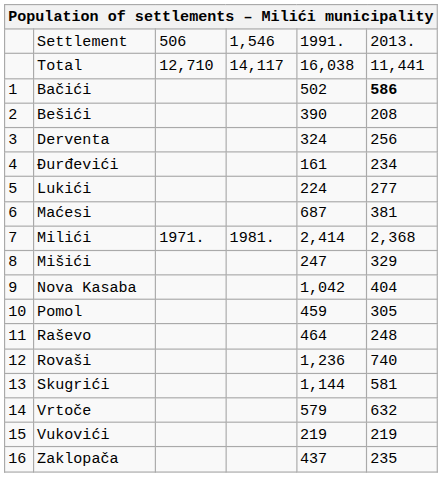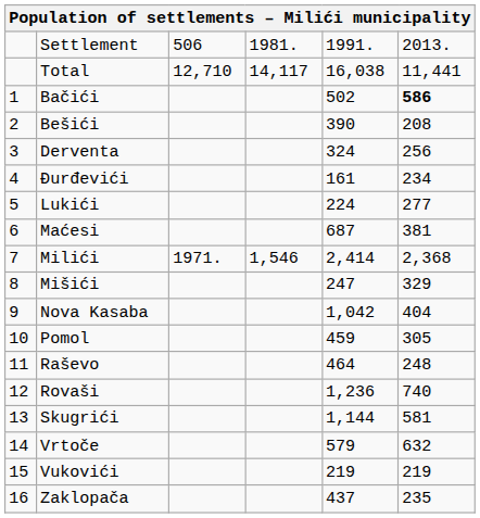Settlement | column 4: 1,546 -> 1981.
Milići | column 4: 1981. -> 1,546
